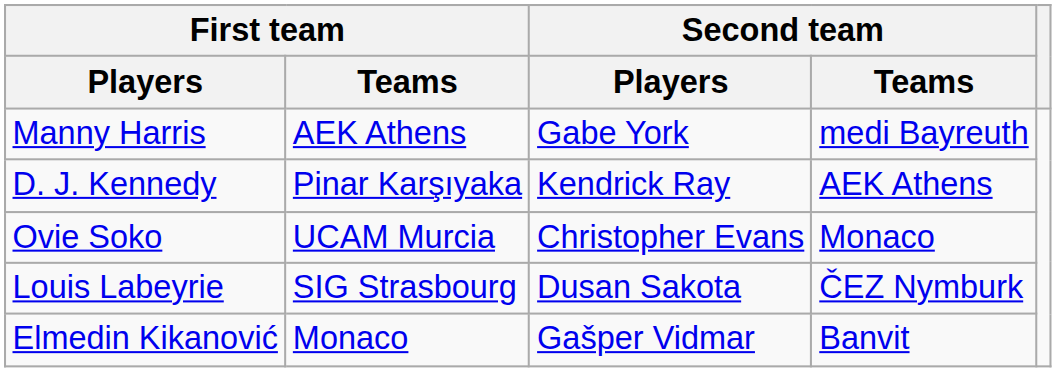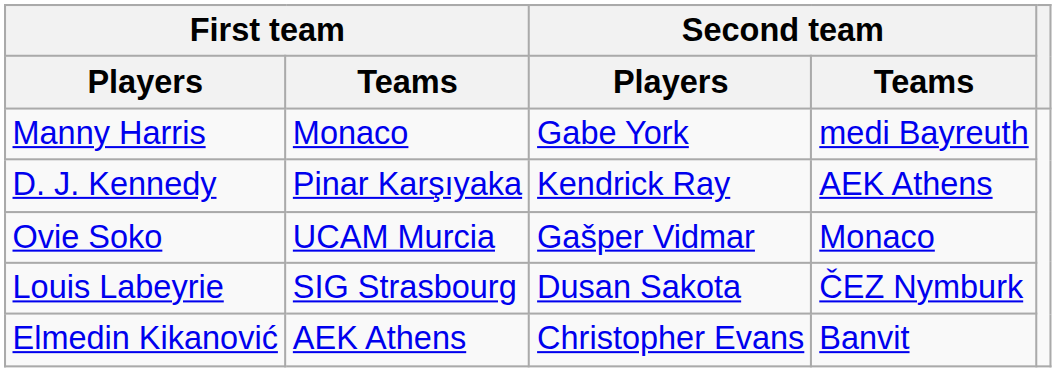Manny Harris | First team / Teams: AEK Athens -> Monaco
Ovie Soko | Second team / Players: Christopher Evans -> Gašper Vidmar
Elmedin Kikanović | First team / Teams: Monaco -> AEK Athens
Elmedin Kikanović | Second team / Players: Gašper Vidmar -> Christopher Evans
